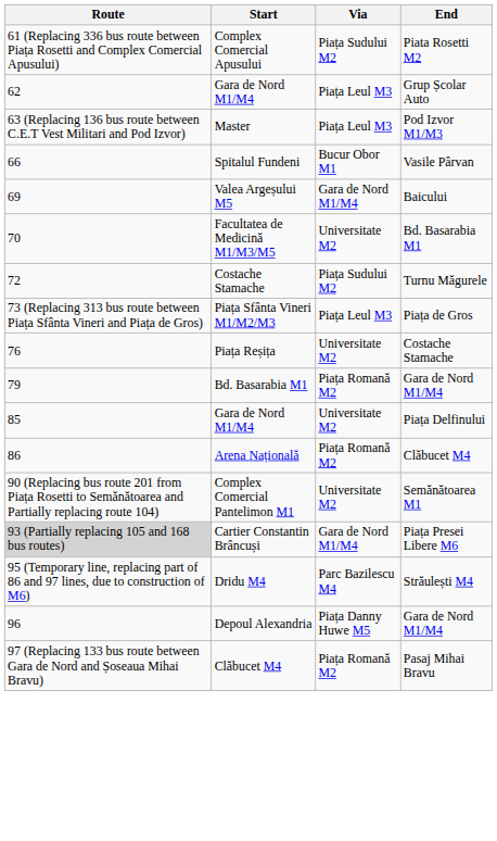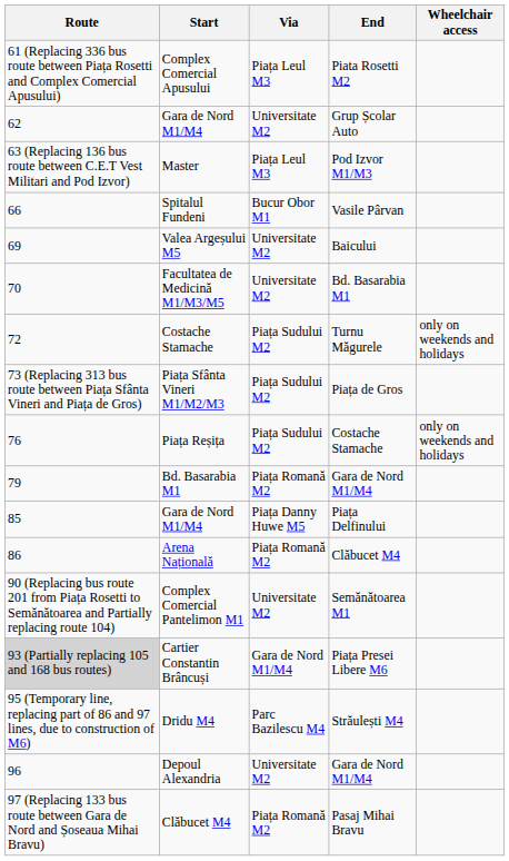+ column: Wheelchair access | only on weekends and holidays | only on weekends and holidays
Complex Comercial Apusului | Via: Piața Sudului M2 -> Piața Leul M3
Gara de Nord M1/M4 / Grup Școlar Auto | Via: Piața Leul M3 -> Universitate M2
Valea Argeșului M5 | Via: Gara de Nord M1/M4 -> Universitate M2
Piața Sfânta Vineri M1/M2/M3 | Via: Piața Leul M3 -> Piața Sudului M2
Piața Reșița | Via: Universitate M2 -> Piața Sudului M2
Gara de Nord M1/M4 / Piața Delfinului | Via: Universitate M2 -> Piața Danny Huwe M5
Depoul Alexandria | Via: Piața Danny Huwe M5 -> Universitate M2
